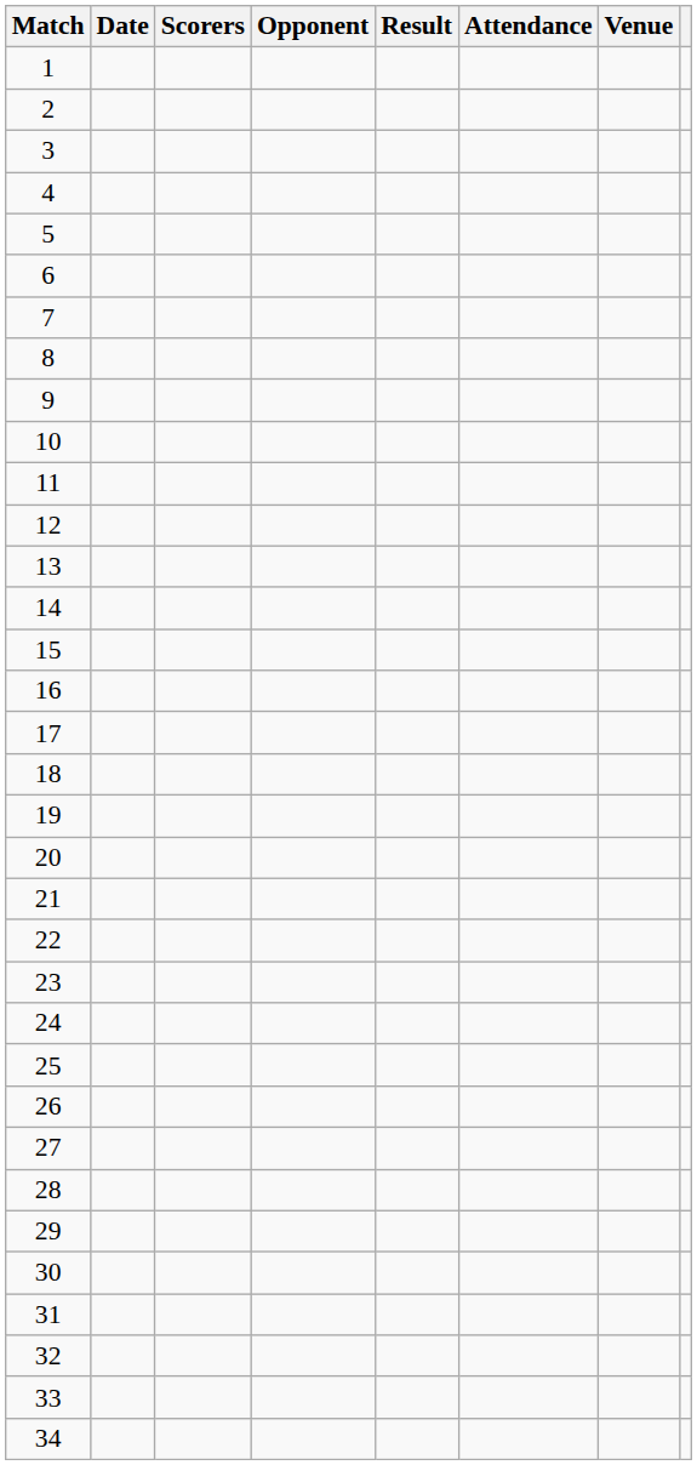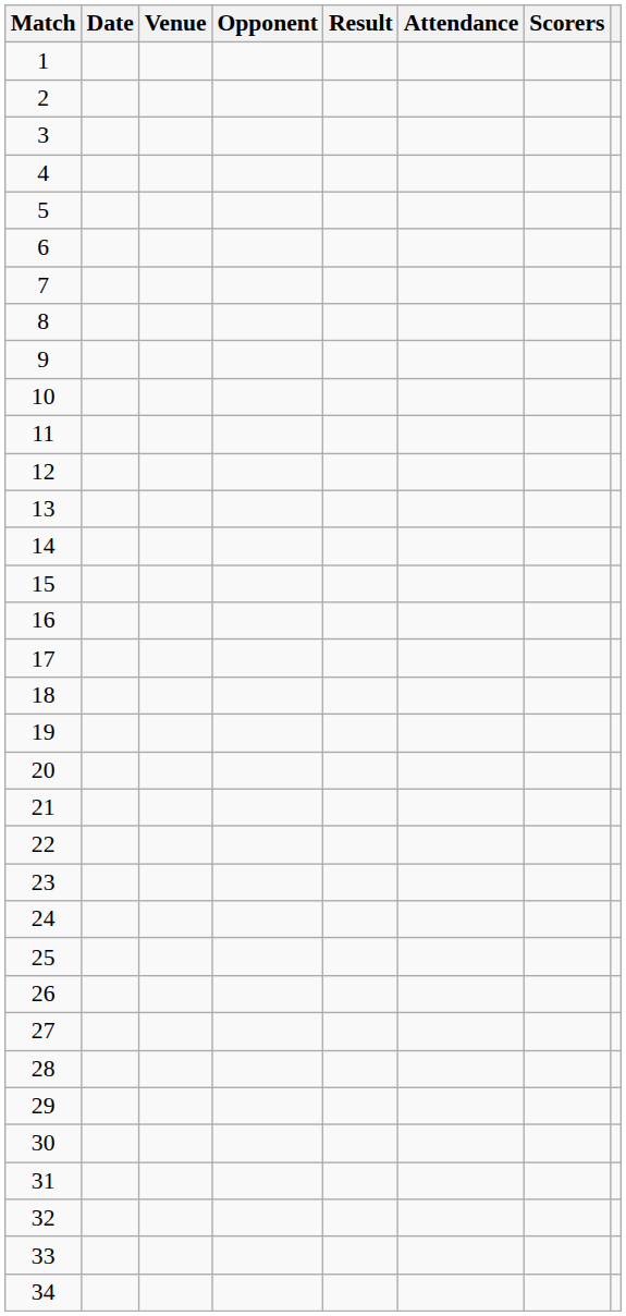columns swapped: Venue <-> Scorers
